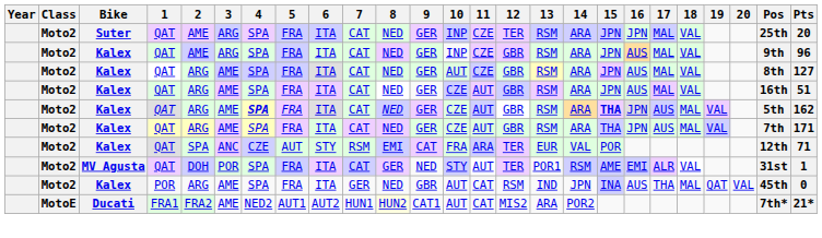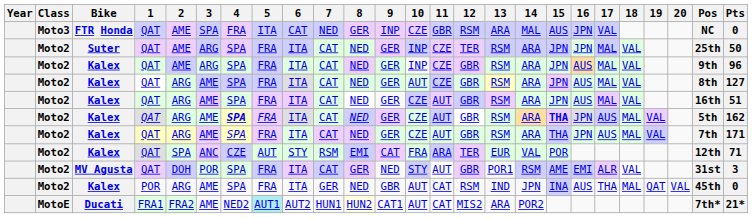+ row: Moto3 | FTR Honda | QAT | AME | SPA | FRA | ITA | CAT | NED | GER | INP | CZE | GBR | RSM | ARA | MAL | AUS | JPN | VAL | NC | 0
Suter | Pts: 20 -> 50
MV Agusta | 12: TER -> GBR
MV Agusta | Pts: 1 -> 3
Ducati | 5: no background -> paleturquoise background
